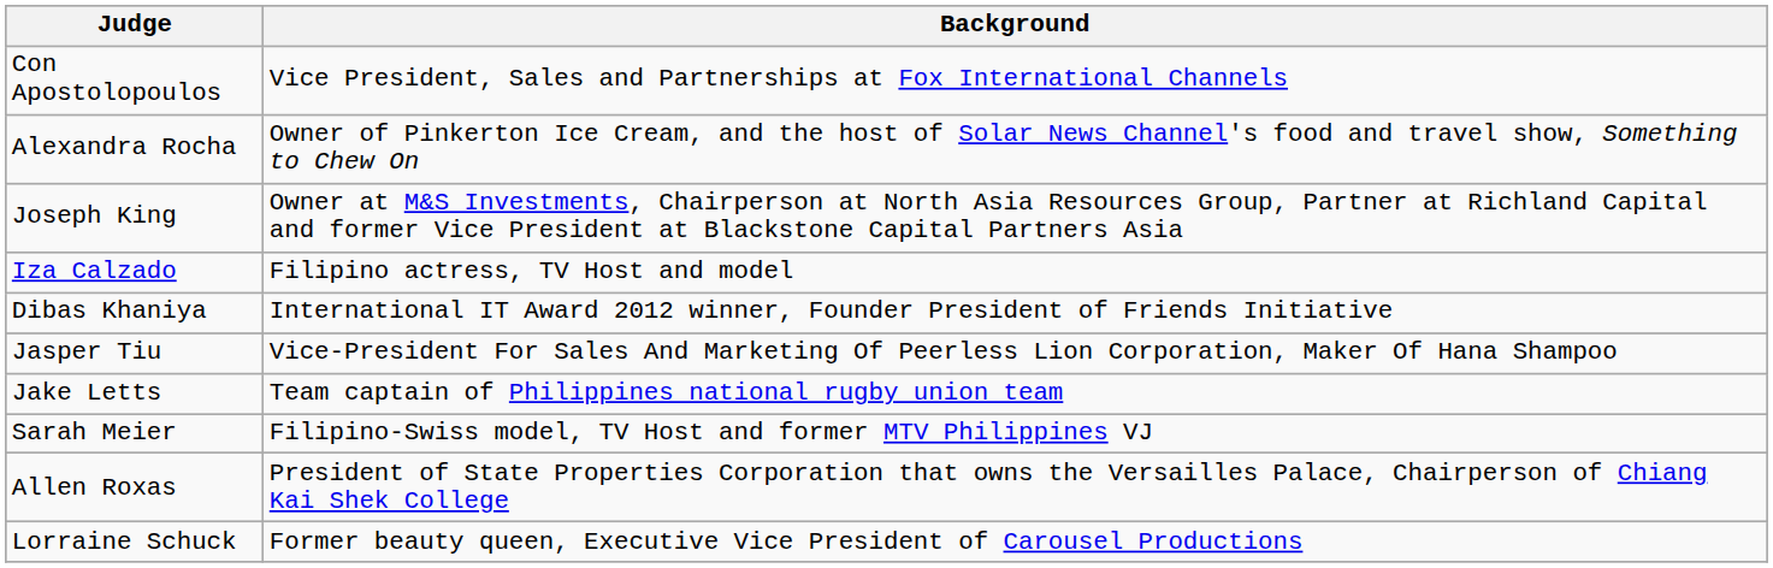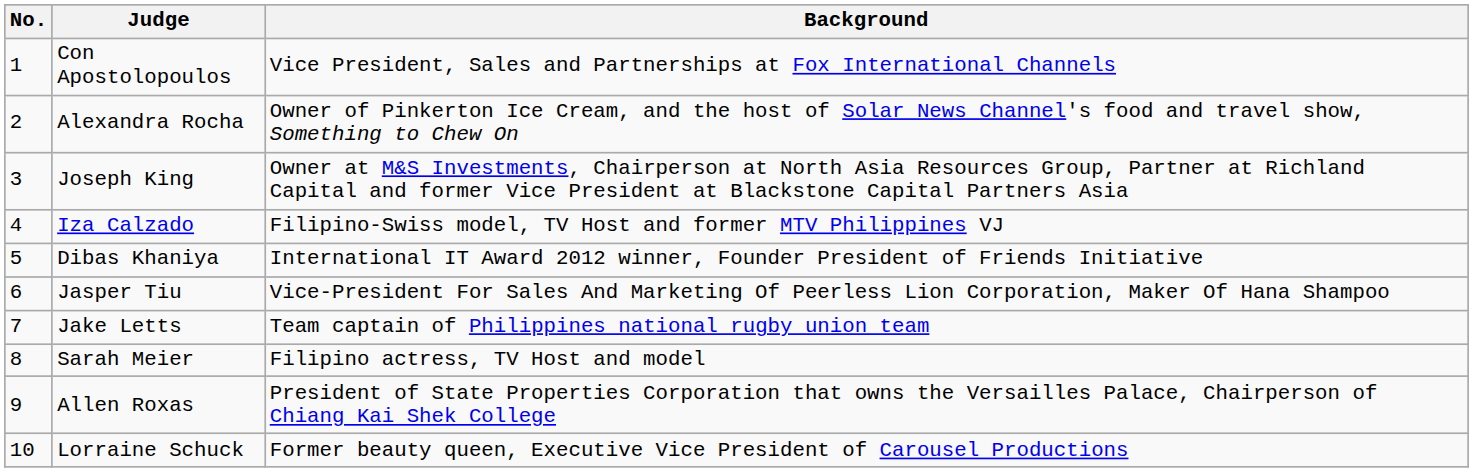+ column: No. | 1 | 2 | 3 | 4 | 5 | 6 | 7 | 8 | 9 | 10
Iza Calzado | Background: Filipino actress, TV Host and model -> Filipino-Swiss model, TV Host and former MTV Philippines VJ
Sarah Meier | Background: Filipino-Swiss model, TV Host and former MTV Philippines VJ -> Filipino actress, TV Host and model
